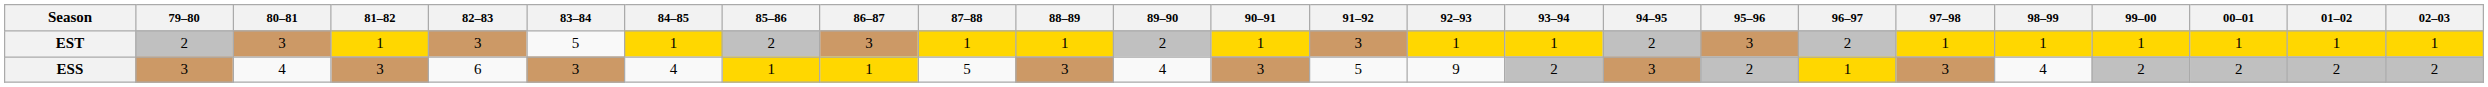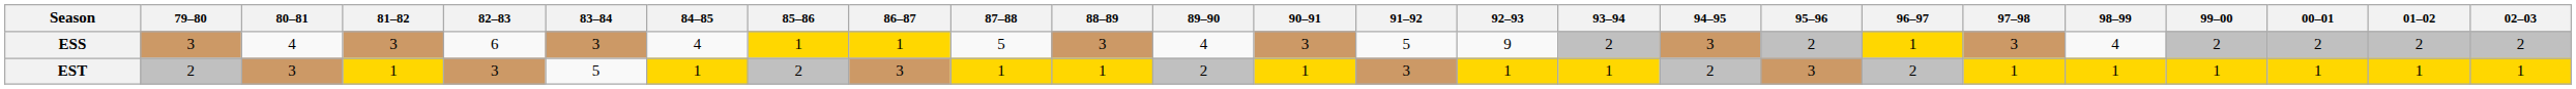rows swapped: EST <-> ESS
